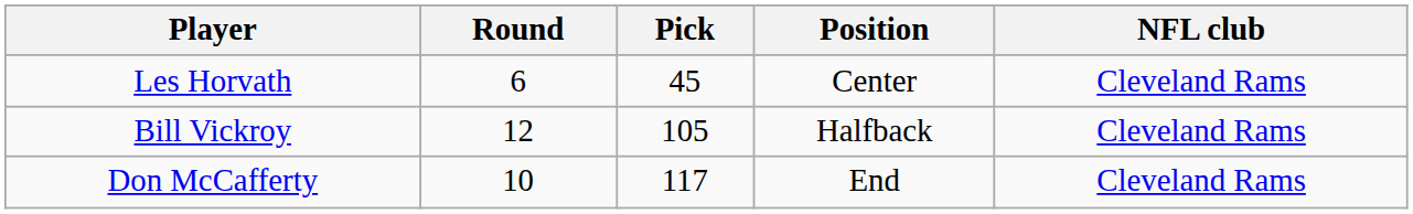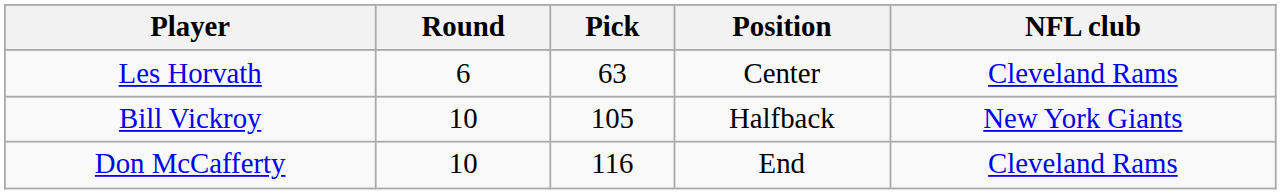Les Horvath | Pick: 45 -> 63
Bill Vickroy | Round: 12 -> 10
Bill Vickroy | NFL club: Cleveland Rams -> New York Giants
Don McCafferty | Pick: 117 -> 116
